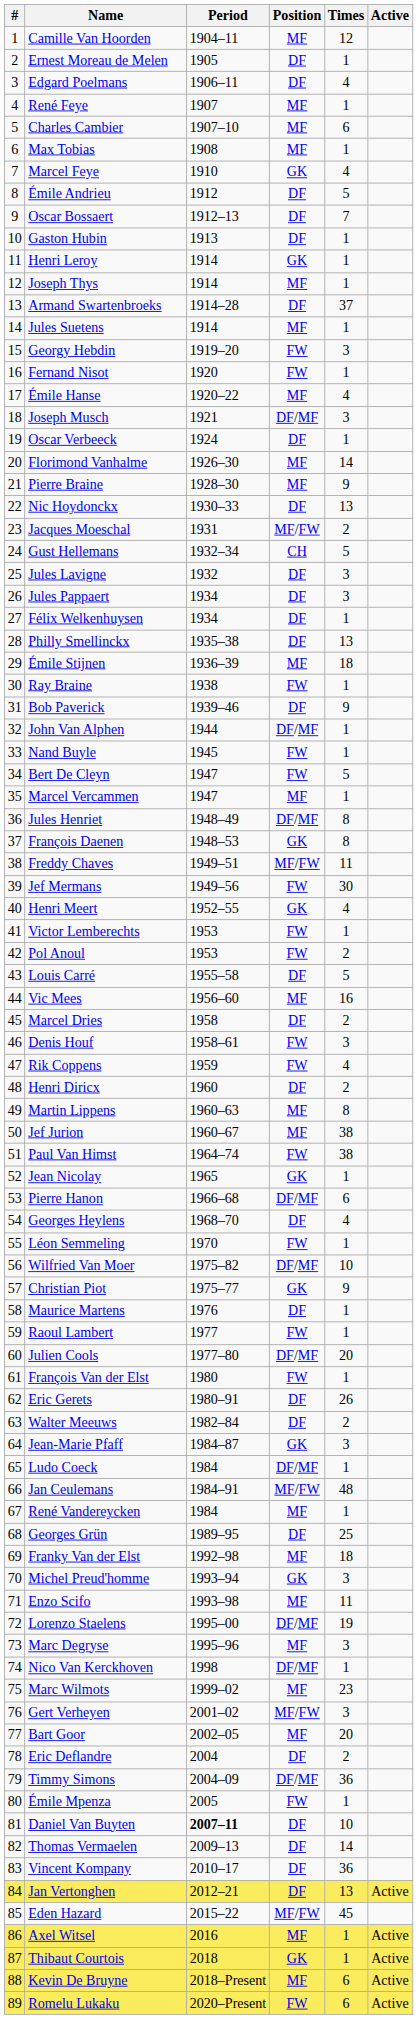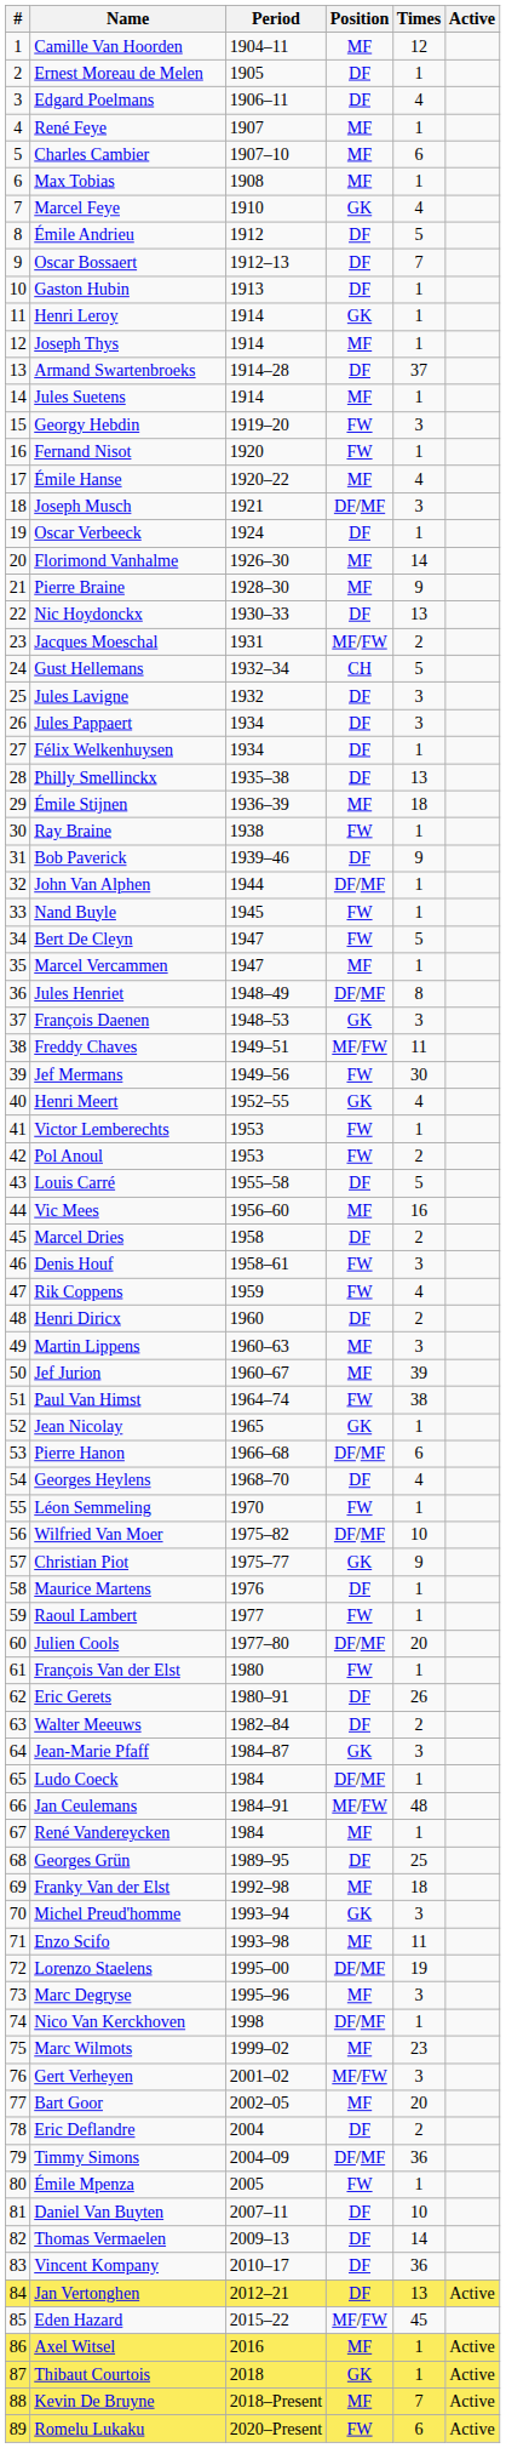François Daenen | Times: 8 -> 3
Martin Lippens | Times: 8 -> 3
Jef Jurion | Times: 38 -> 39
Daniel Van Buyten | Period: bold -> normal
Kevin De Bruyne | Times: 6 -> 7
